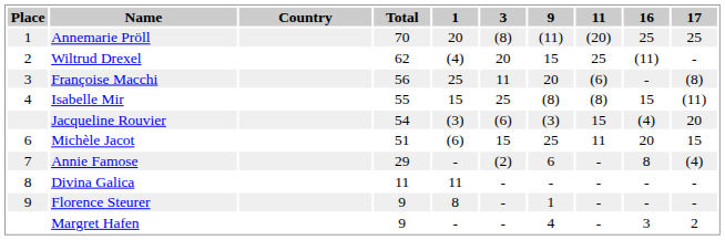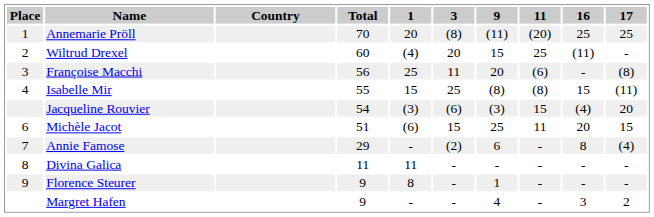Wiltrud Drexel | Total: 62 -> 60
